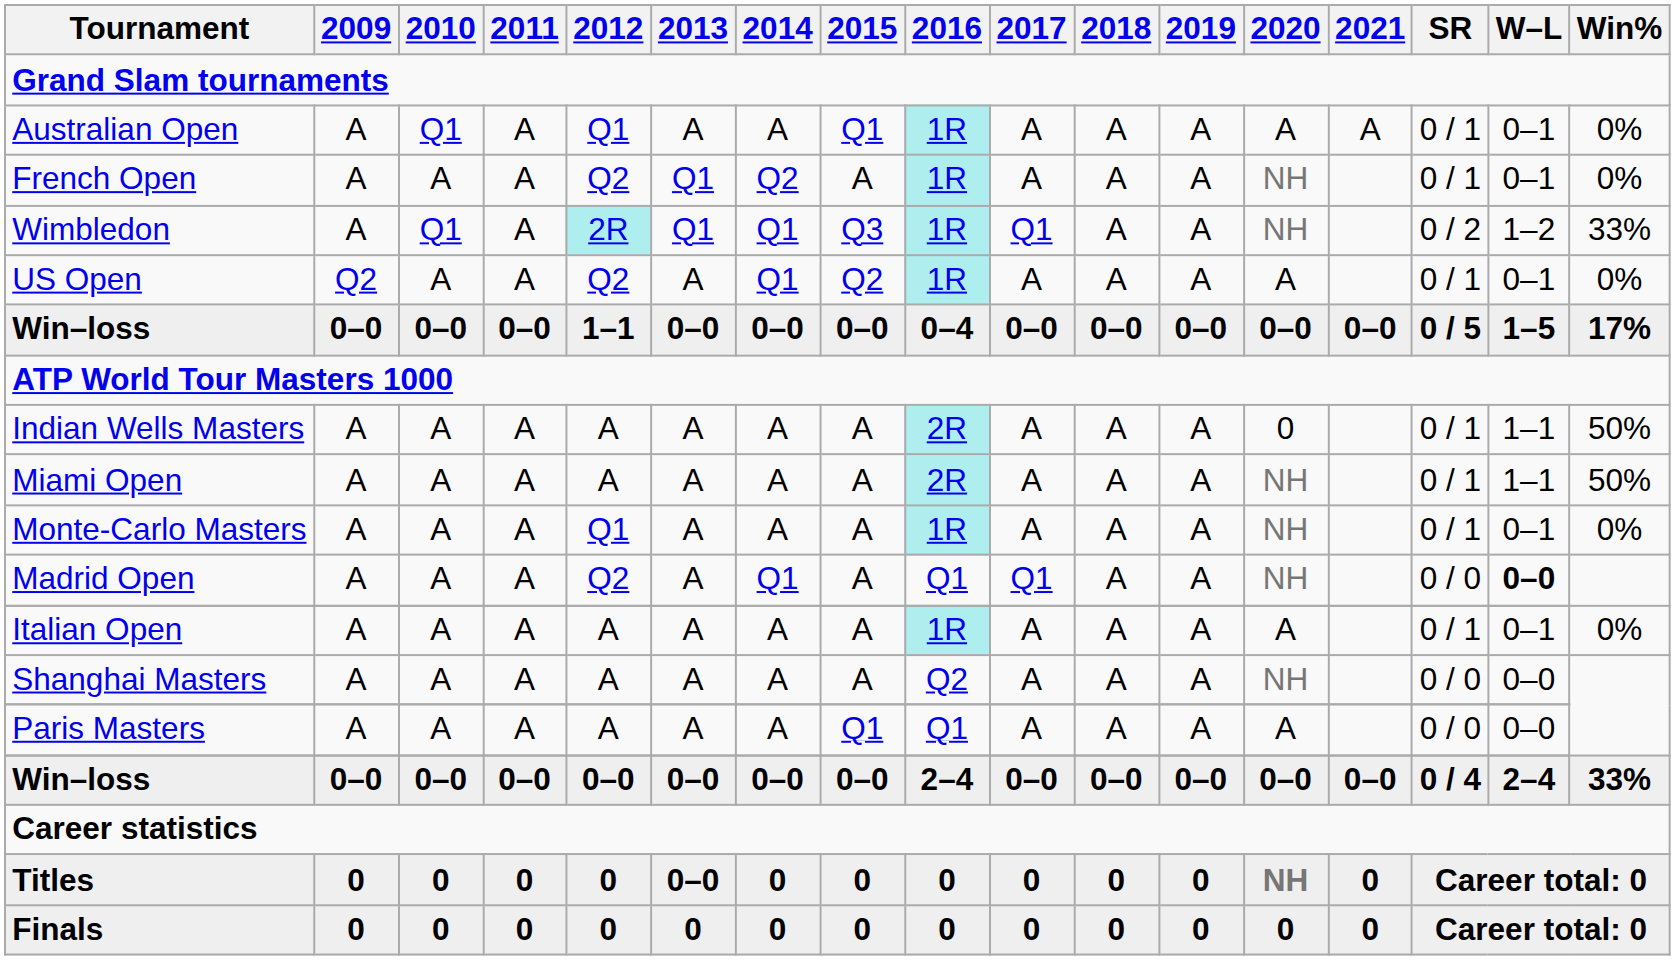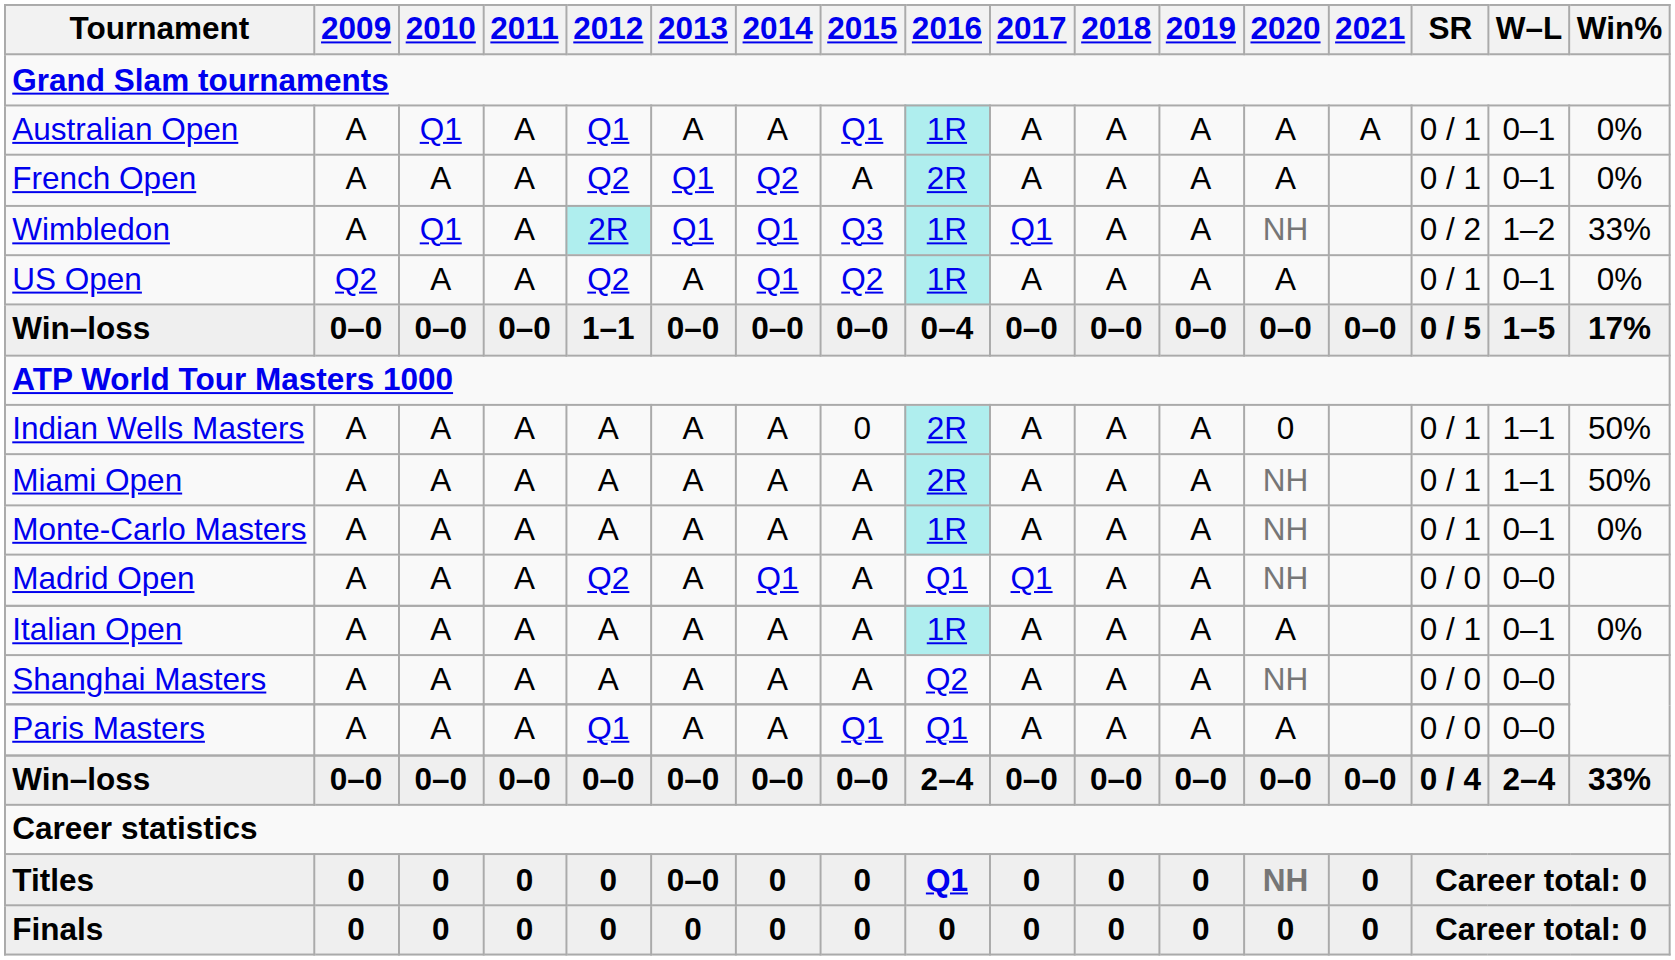French Open | 2016: 1R -> 2R
French Open | 2020: NH -> A
Indian Wells Masters | 2015: A -> 0
Monte-Carlo Masters | 2012: Q1 -> A
Madrid Open | W–L: bold -> normal
Paris Masters | 2012: A -> Q1
Titles | 2016: 0 -> Q1
